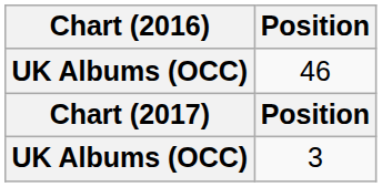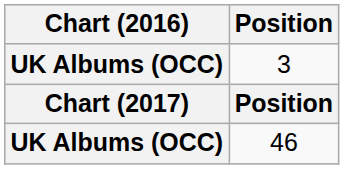rows swapped: 3 <-> 46
